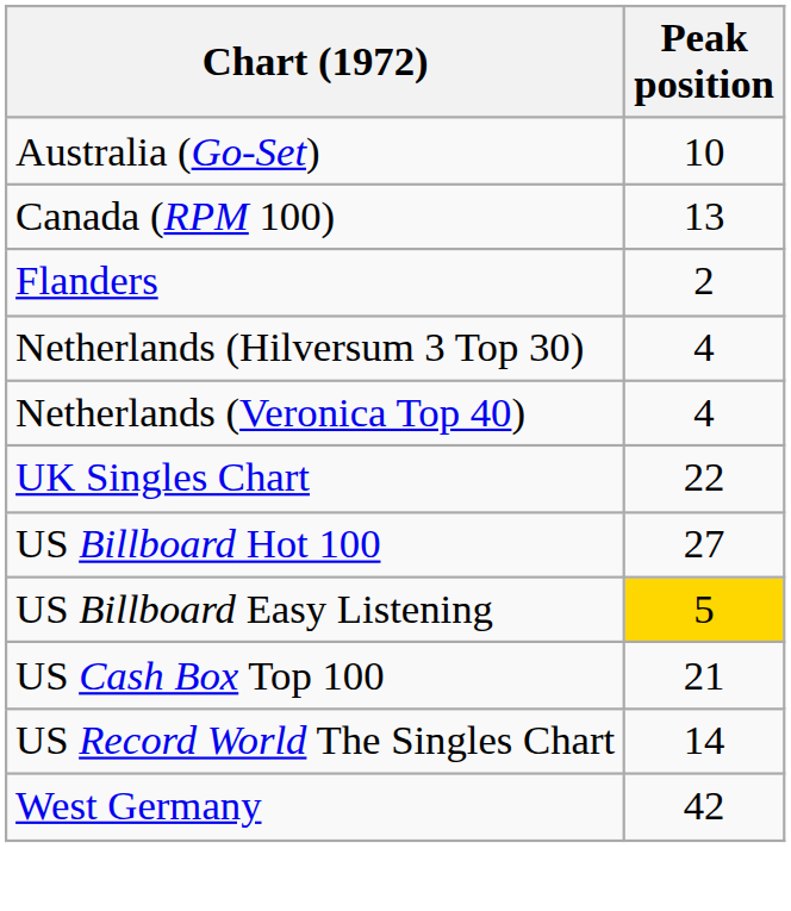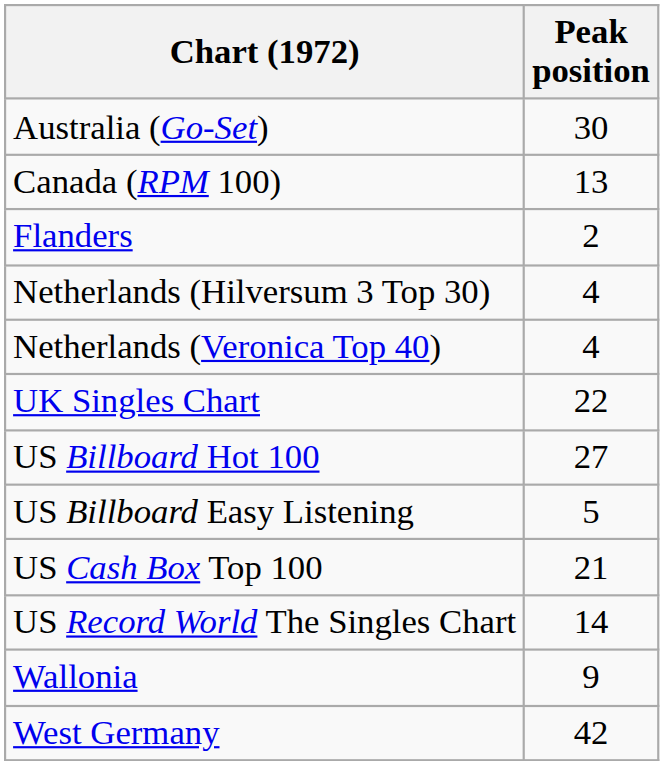Australia (Go-Set) | Peak position: 10 -> 30
US Billboard Easy Listening | Peak position: gold background -> no background
+ row: Wallonia | 9
